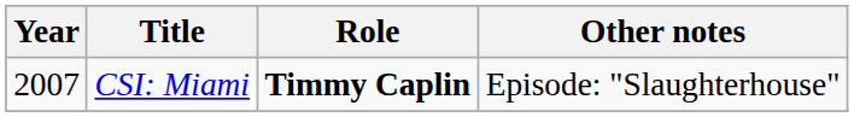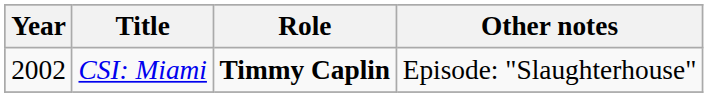CSI: Miami | Year: 2007 -> 2002
